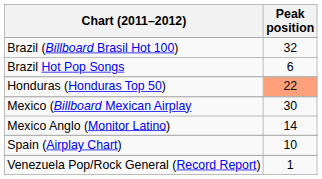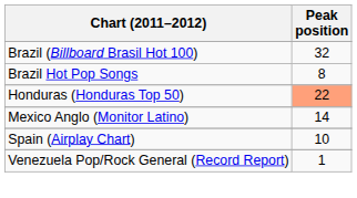Brazil Hot Pop Songs | Peak position: 6 -> 8
- row: Mexico (Billboard Mexican Airplay | 30
